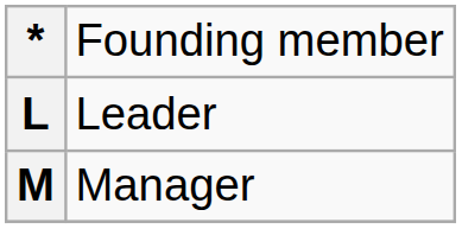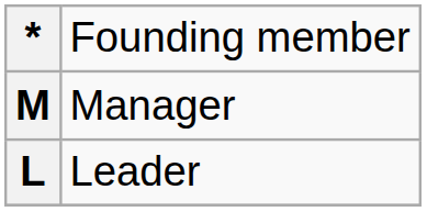rows swapped: L <-> M
